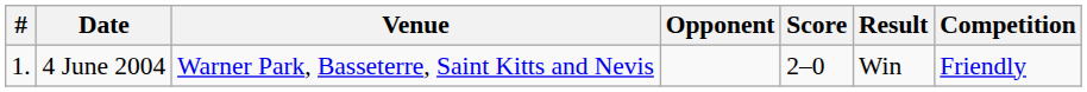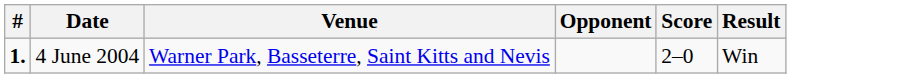- column: Competition | Friendly
4 June 2004 | #: normal -> bold
